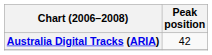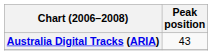Australia Digital Tracks (ARIA) | Peak position: 42 -> 43
